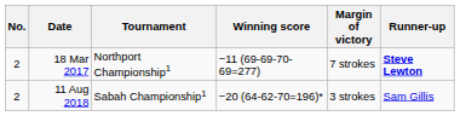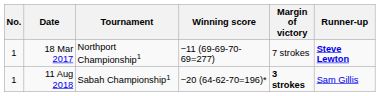18 Mar 2017 | No.: 2 -> 1
11 Aug 2018 | No.: 2 -> 1
11 Aug 2018 | Margin of victory: normal -> bold
